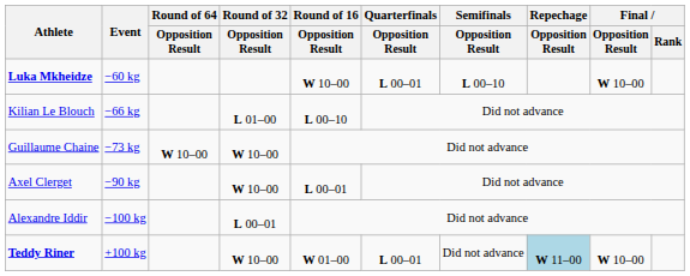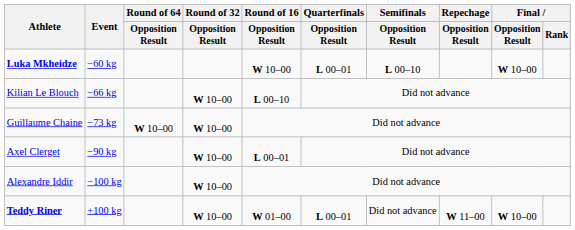Kilian Le Blouch | Round of 32 / Opposition Result: L 01–00 -> W 10–00
Alexandre Iddir | Round of 32 / Opposition Result: L 00–01 -> W 10–00
Teddy Riner | Repechage / Opposition Result: lightblue background -> no background
